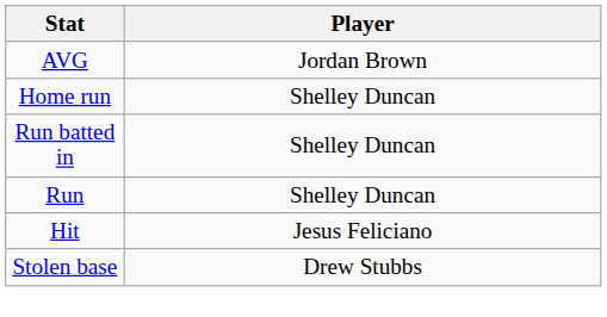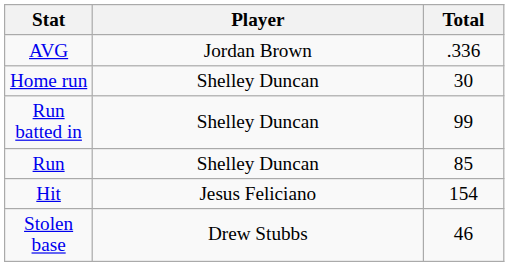+ column: Total | .336 | 30 | 99 | 85 | 154 | 46
